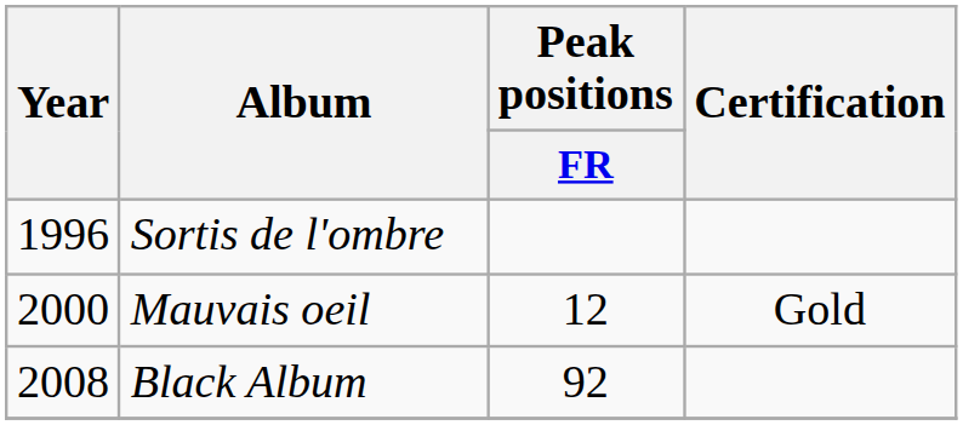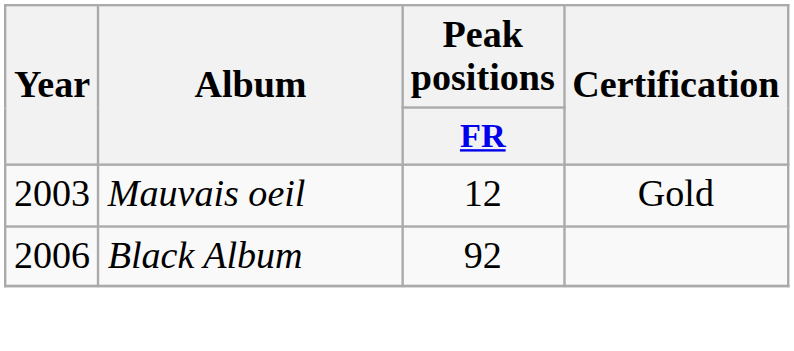- row: 1996 | Sortis de l'ombre
Mauvais oeil | Year: 2000 -> 2003
Black Album | Year: 2008 -> 2006
